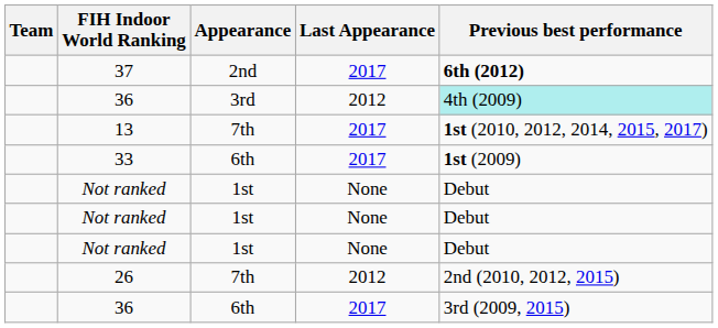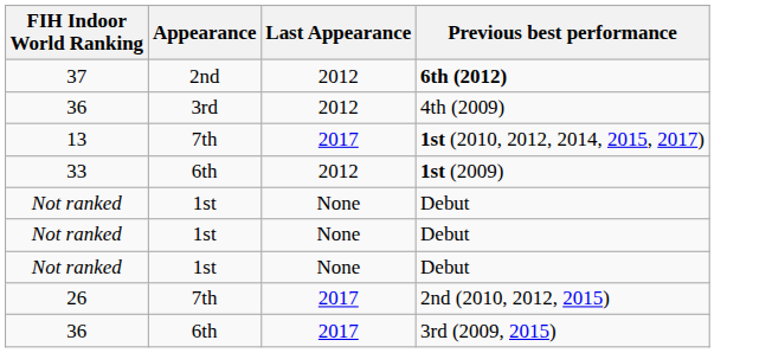- column: Team
37 | Last Appearance: 2017 -> 2012
36 / 3rd | Previous best performance: paleturquoise background -> no background
33 | Last Appearance: 2017 -> 2012
26 | Last Appearance: 2012 -> 2017
